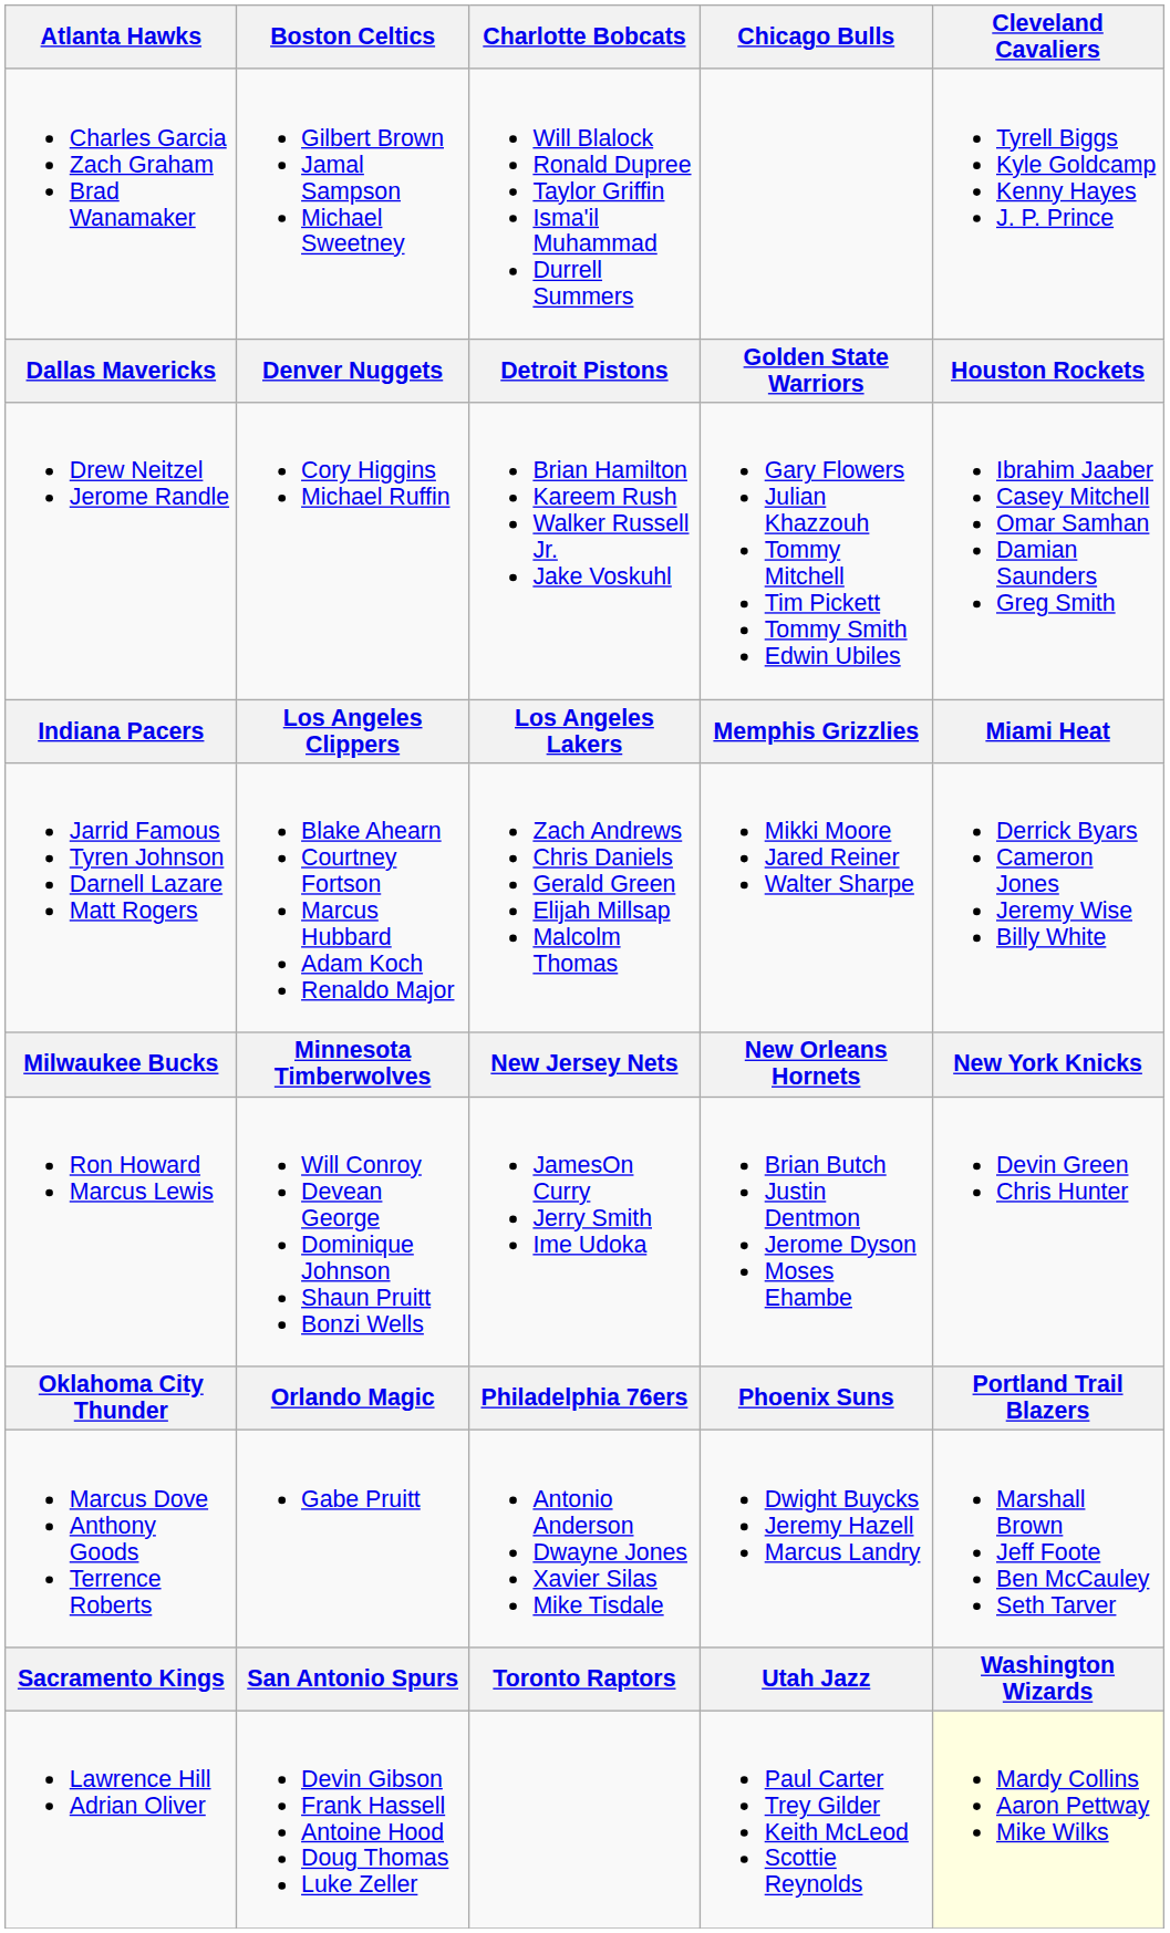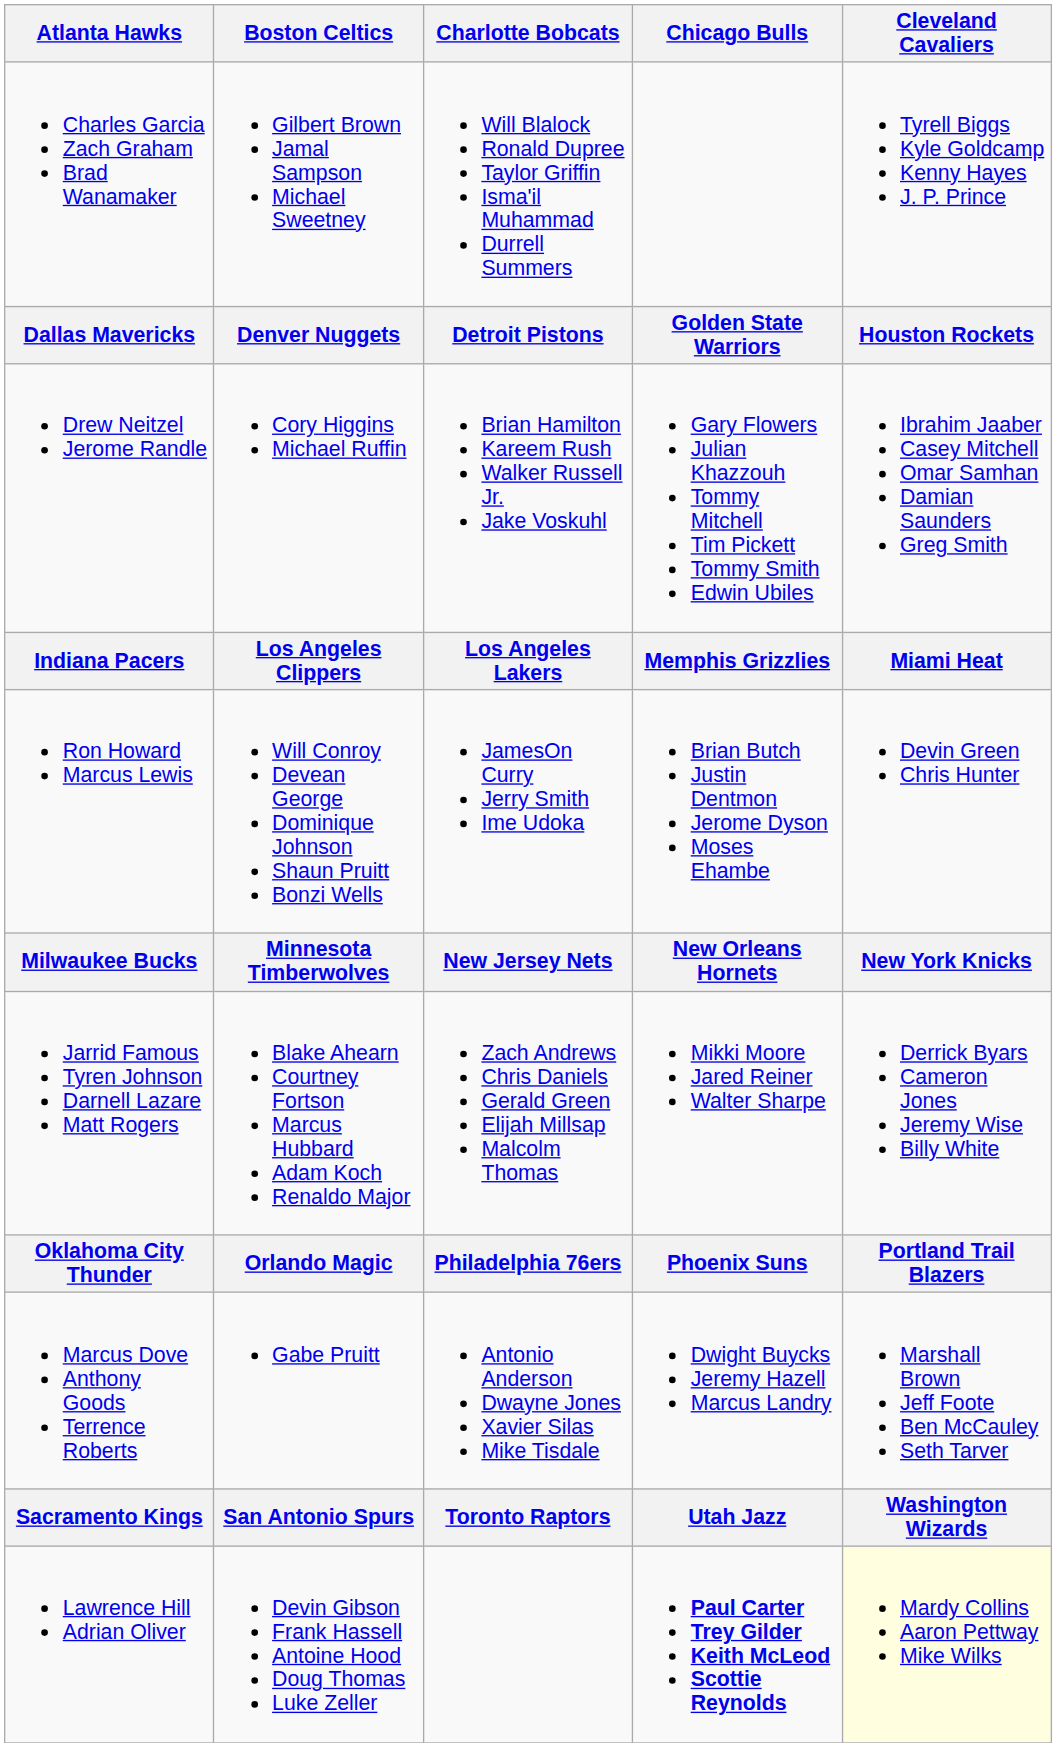rows swapped: Jarrid Famous Tyren Johnson Darnell Lazare Matt Rogers <-> Ron Howard Marcus Lewis
Lawrence Hill Adrian Oliver | Chicago Bulls: normal -> bold
